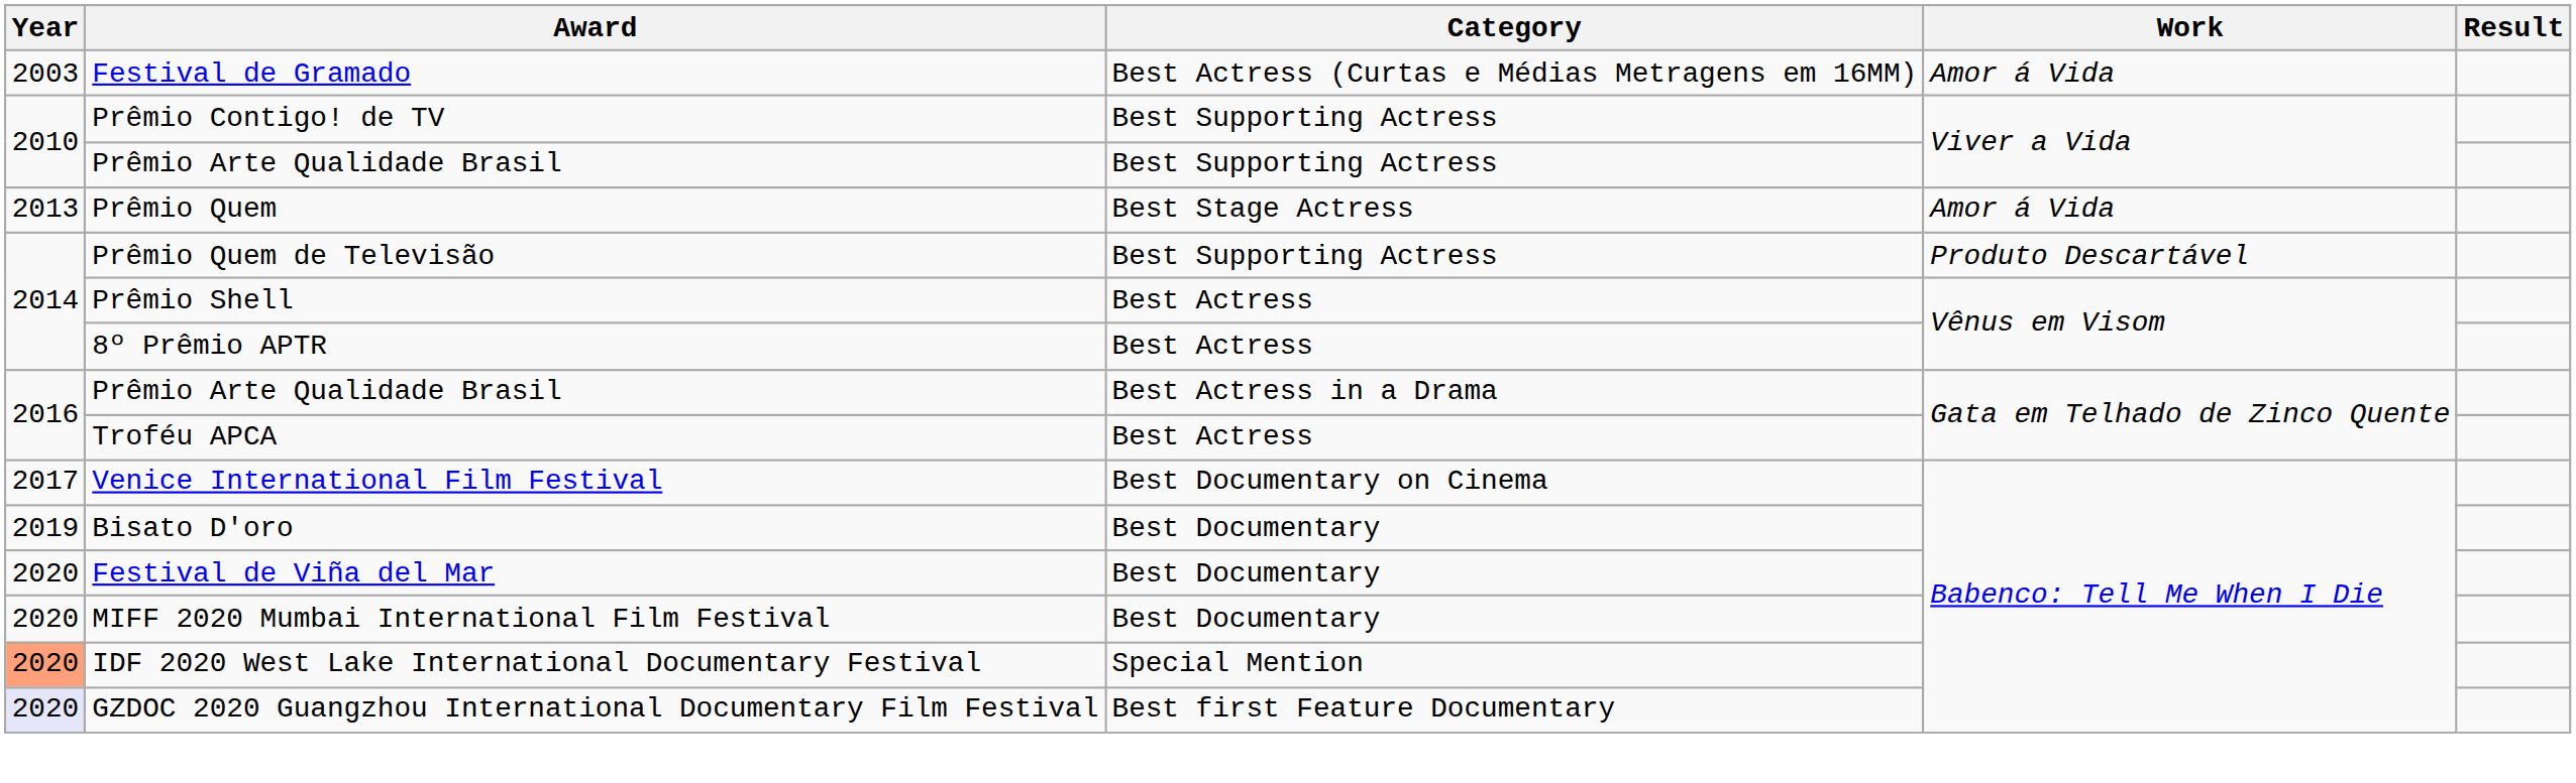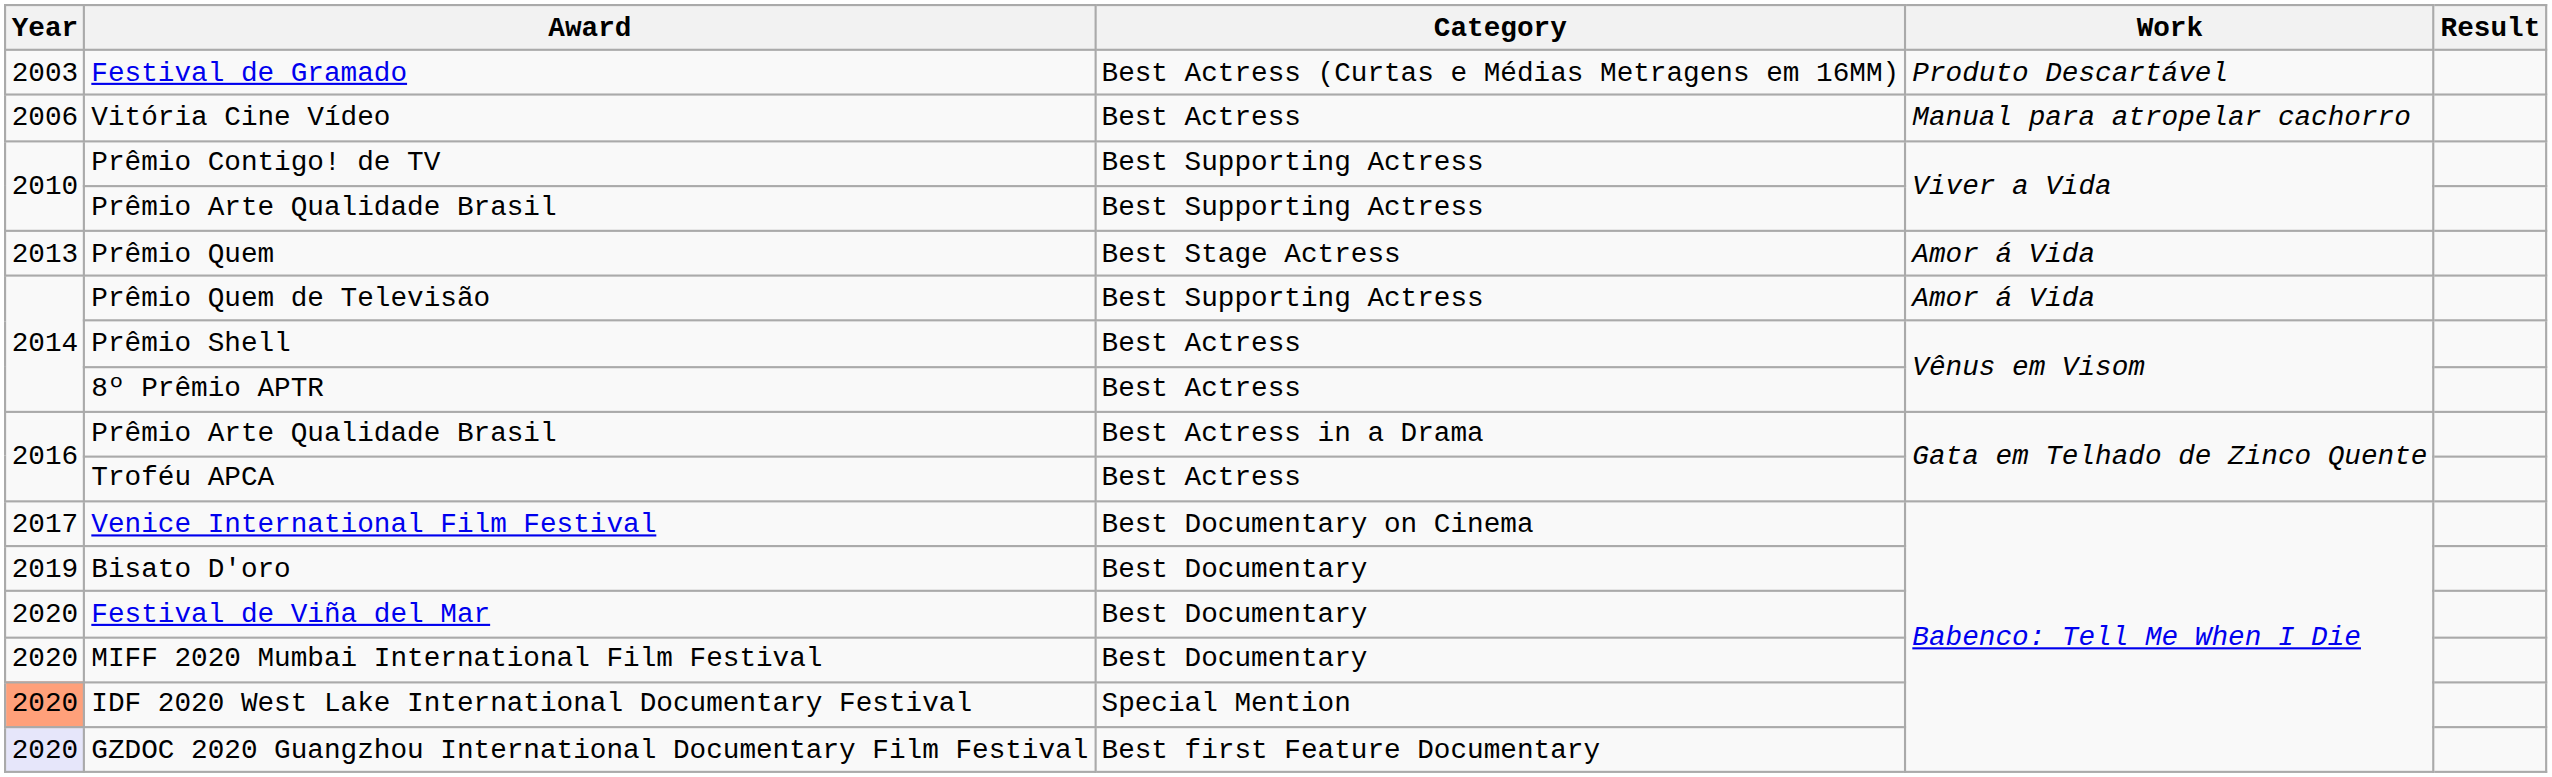Festival de Gramado | Work: Amor á Vida -> Produto Descartável
+ row: 2006 | Vitória Cine Vídeo | Best Actress | Manual para atropelar cachorro
Prêmio Quem de Televisão | Work: Produto Descartável -> Amor á Vida
